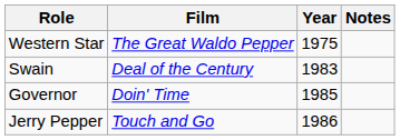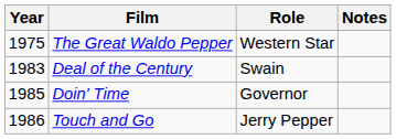columns swapped: Year <-> Role
